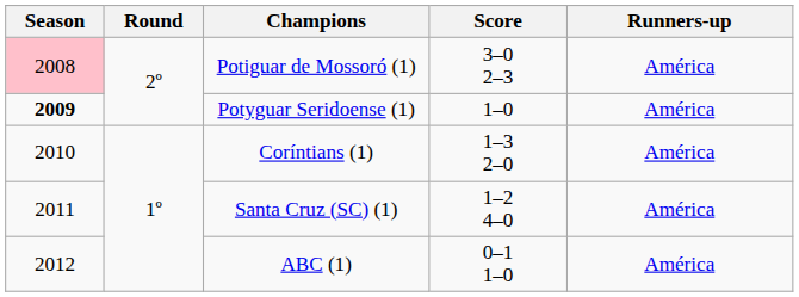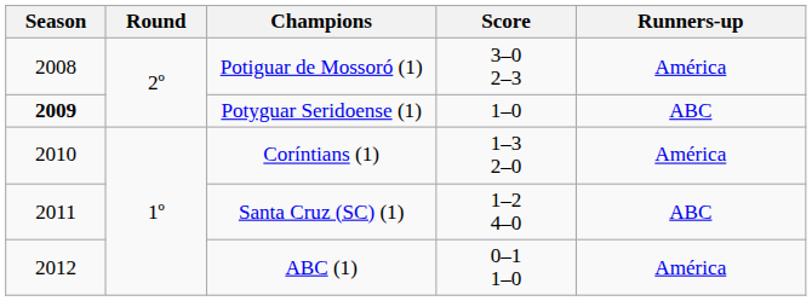Potiguar de Mossoró (1) | Season: pink background -> no background
Potyguar Seridoense (1) | Runners-up: América -> ABC
Santa Cruz (SC) (1) | Runners-up: América -> ABC
